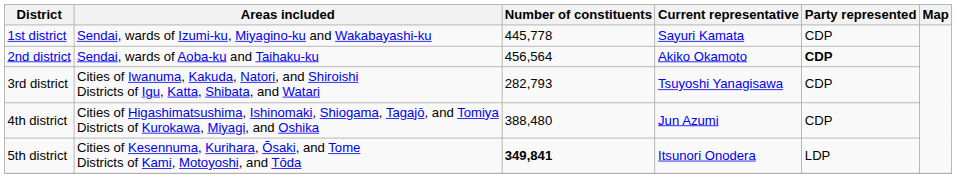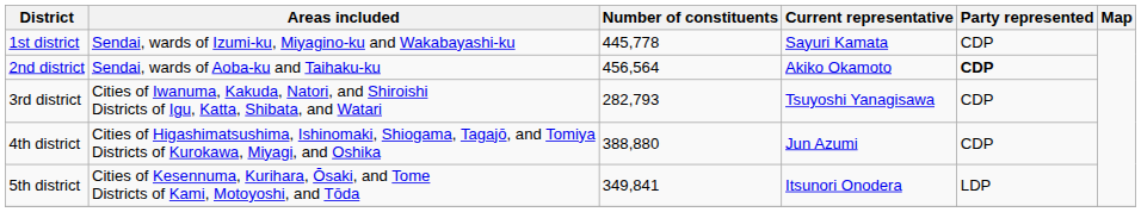4th district | Number of constituents: 388,480 -> 388,880
5th district | Number of constituents: bold -> normal
